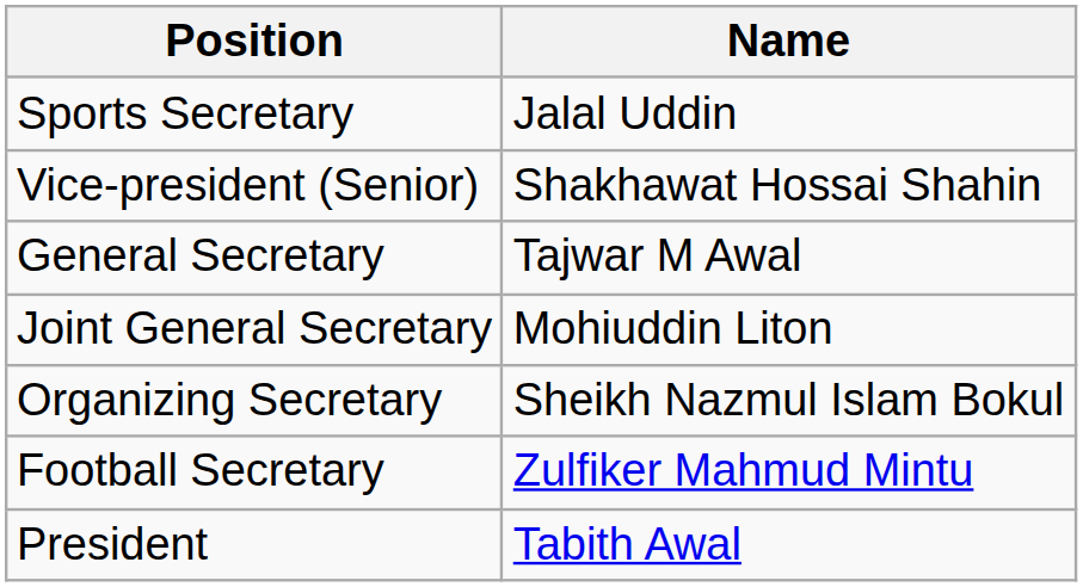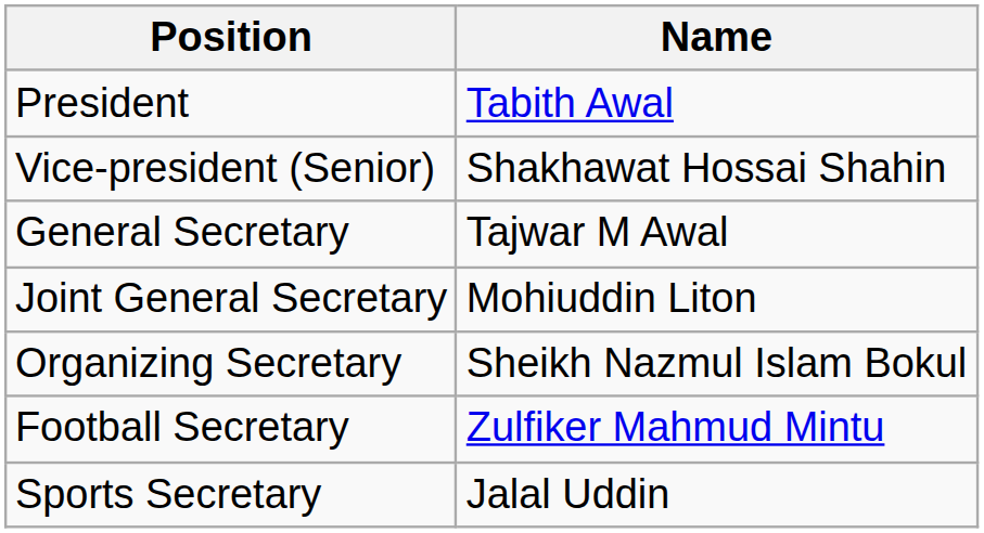rows swapped: President <-> Sports Secretary
